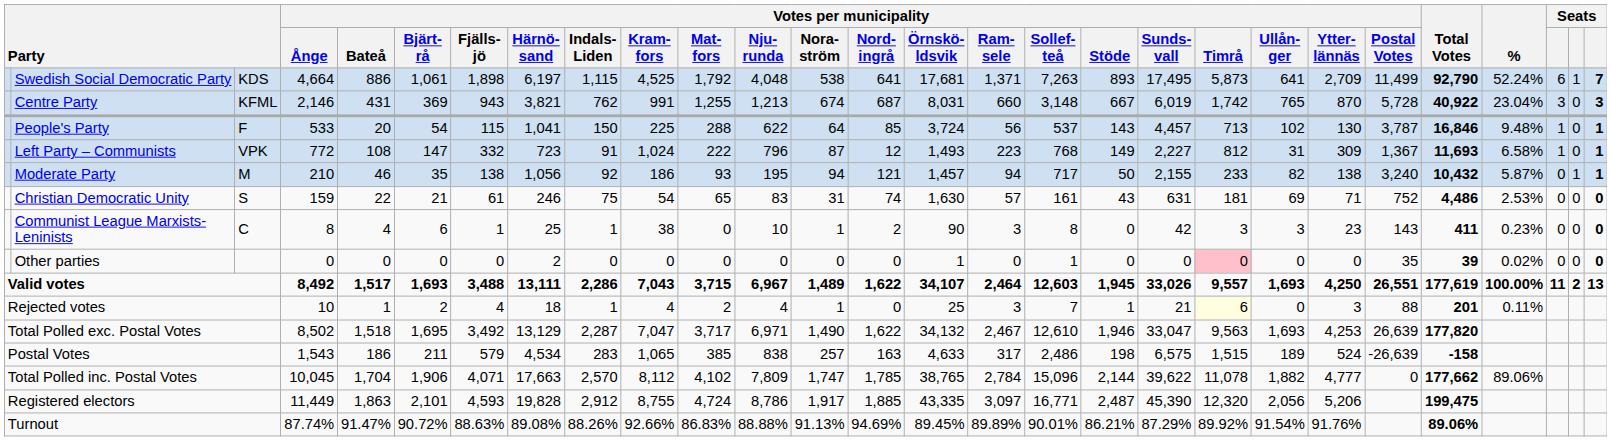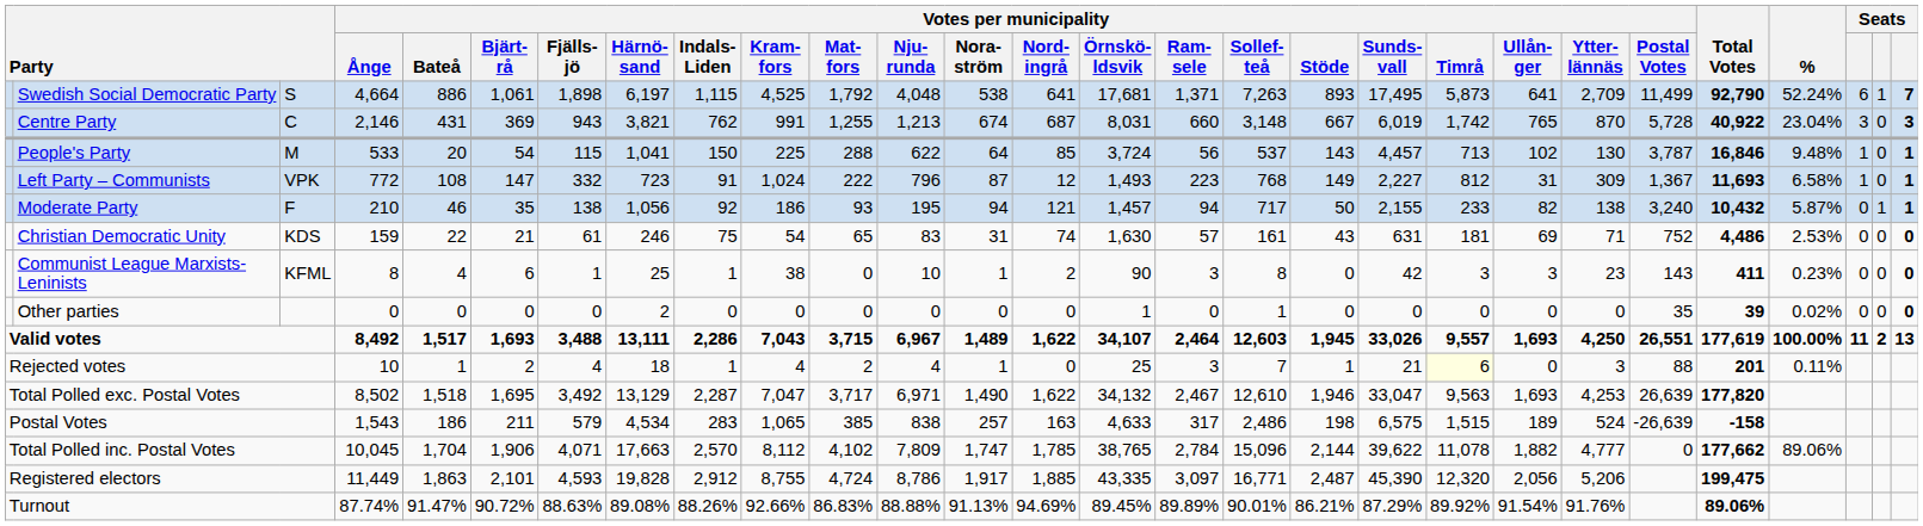Swedish Social Democratic Party | column 3: KDS -> S
Centre Party | column 3: KFML -> C
People's Party | column 3: F -> M
Moderate Party | column 3: M -> F
Christian Democratic Unity | column 3: S -> KDS
Communist League Marxists-Leninists | column 3: C -> KFML
Other parties | Votes per municipality / Timrå: pink background -> no background
